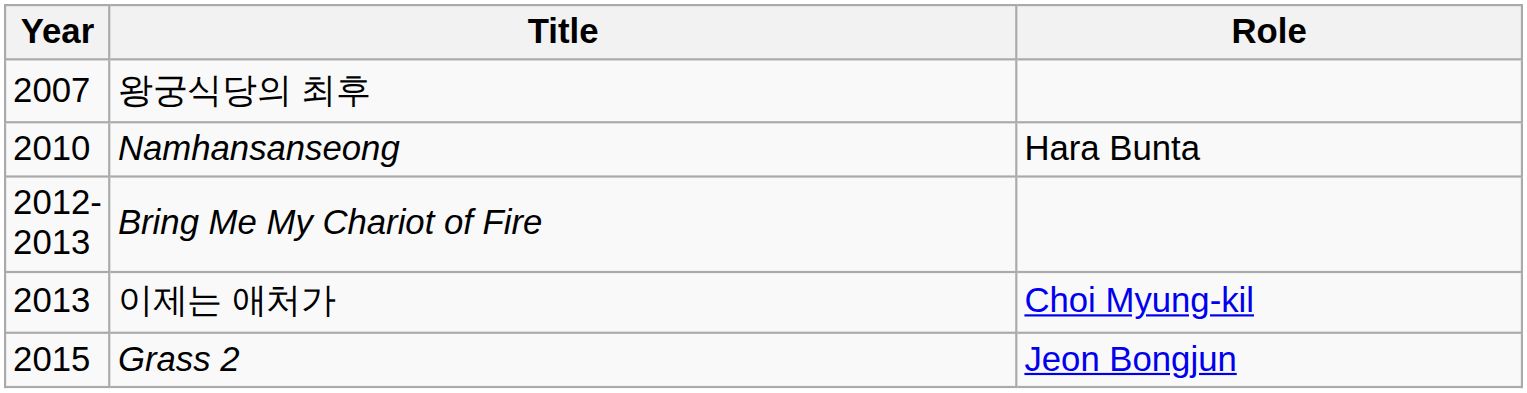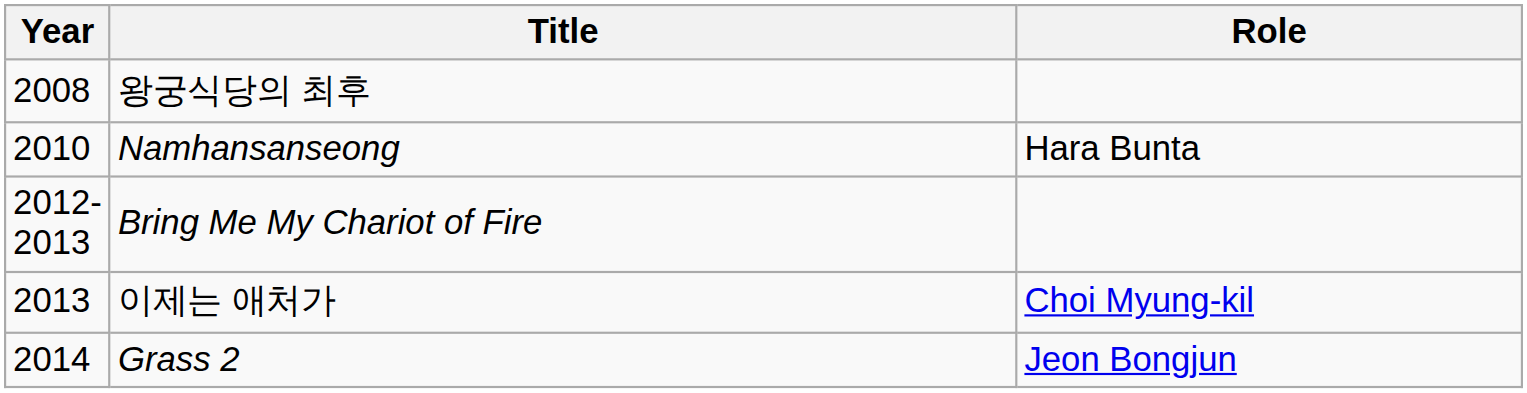왕궁식당의 최후 | Year: 2007 -> 2008
Grass 2 | Year: 2015 -> 2014
